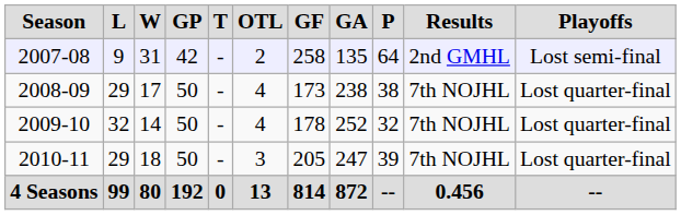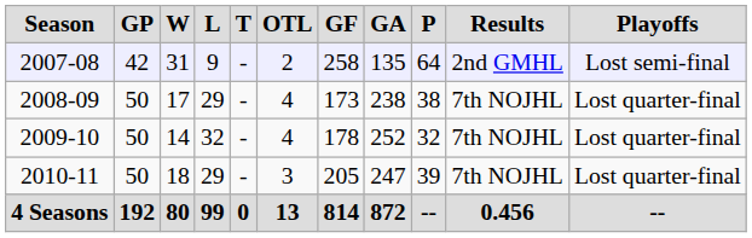columns swapped: GP <-> L
